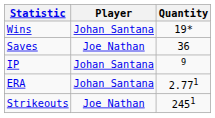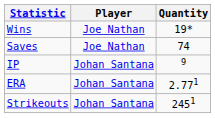Wins | Player: Johan Santana -> Joe Nathan
Saves | Quantity: 36 -> 74
Strikeouts | Player: Joe Nathan -> Johan Santana
